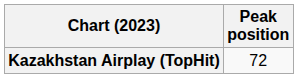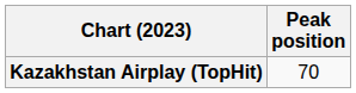Kazakhstan Airplay (TopHit) | Peak position: 72 -> 70
